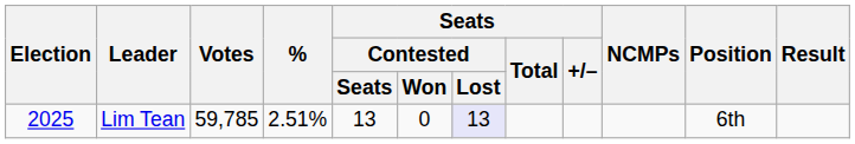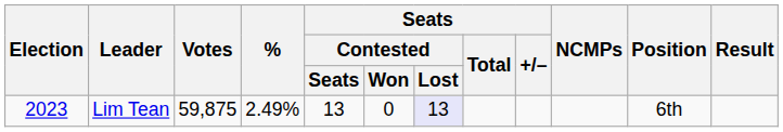Lim Tean | Election: 2025 -> 2023
Lim Tean | Votes: 59,785 -> 59,875
Lim Tean | %: 2.51% -> 2.49%
